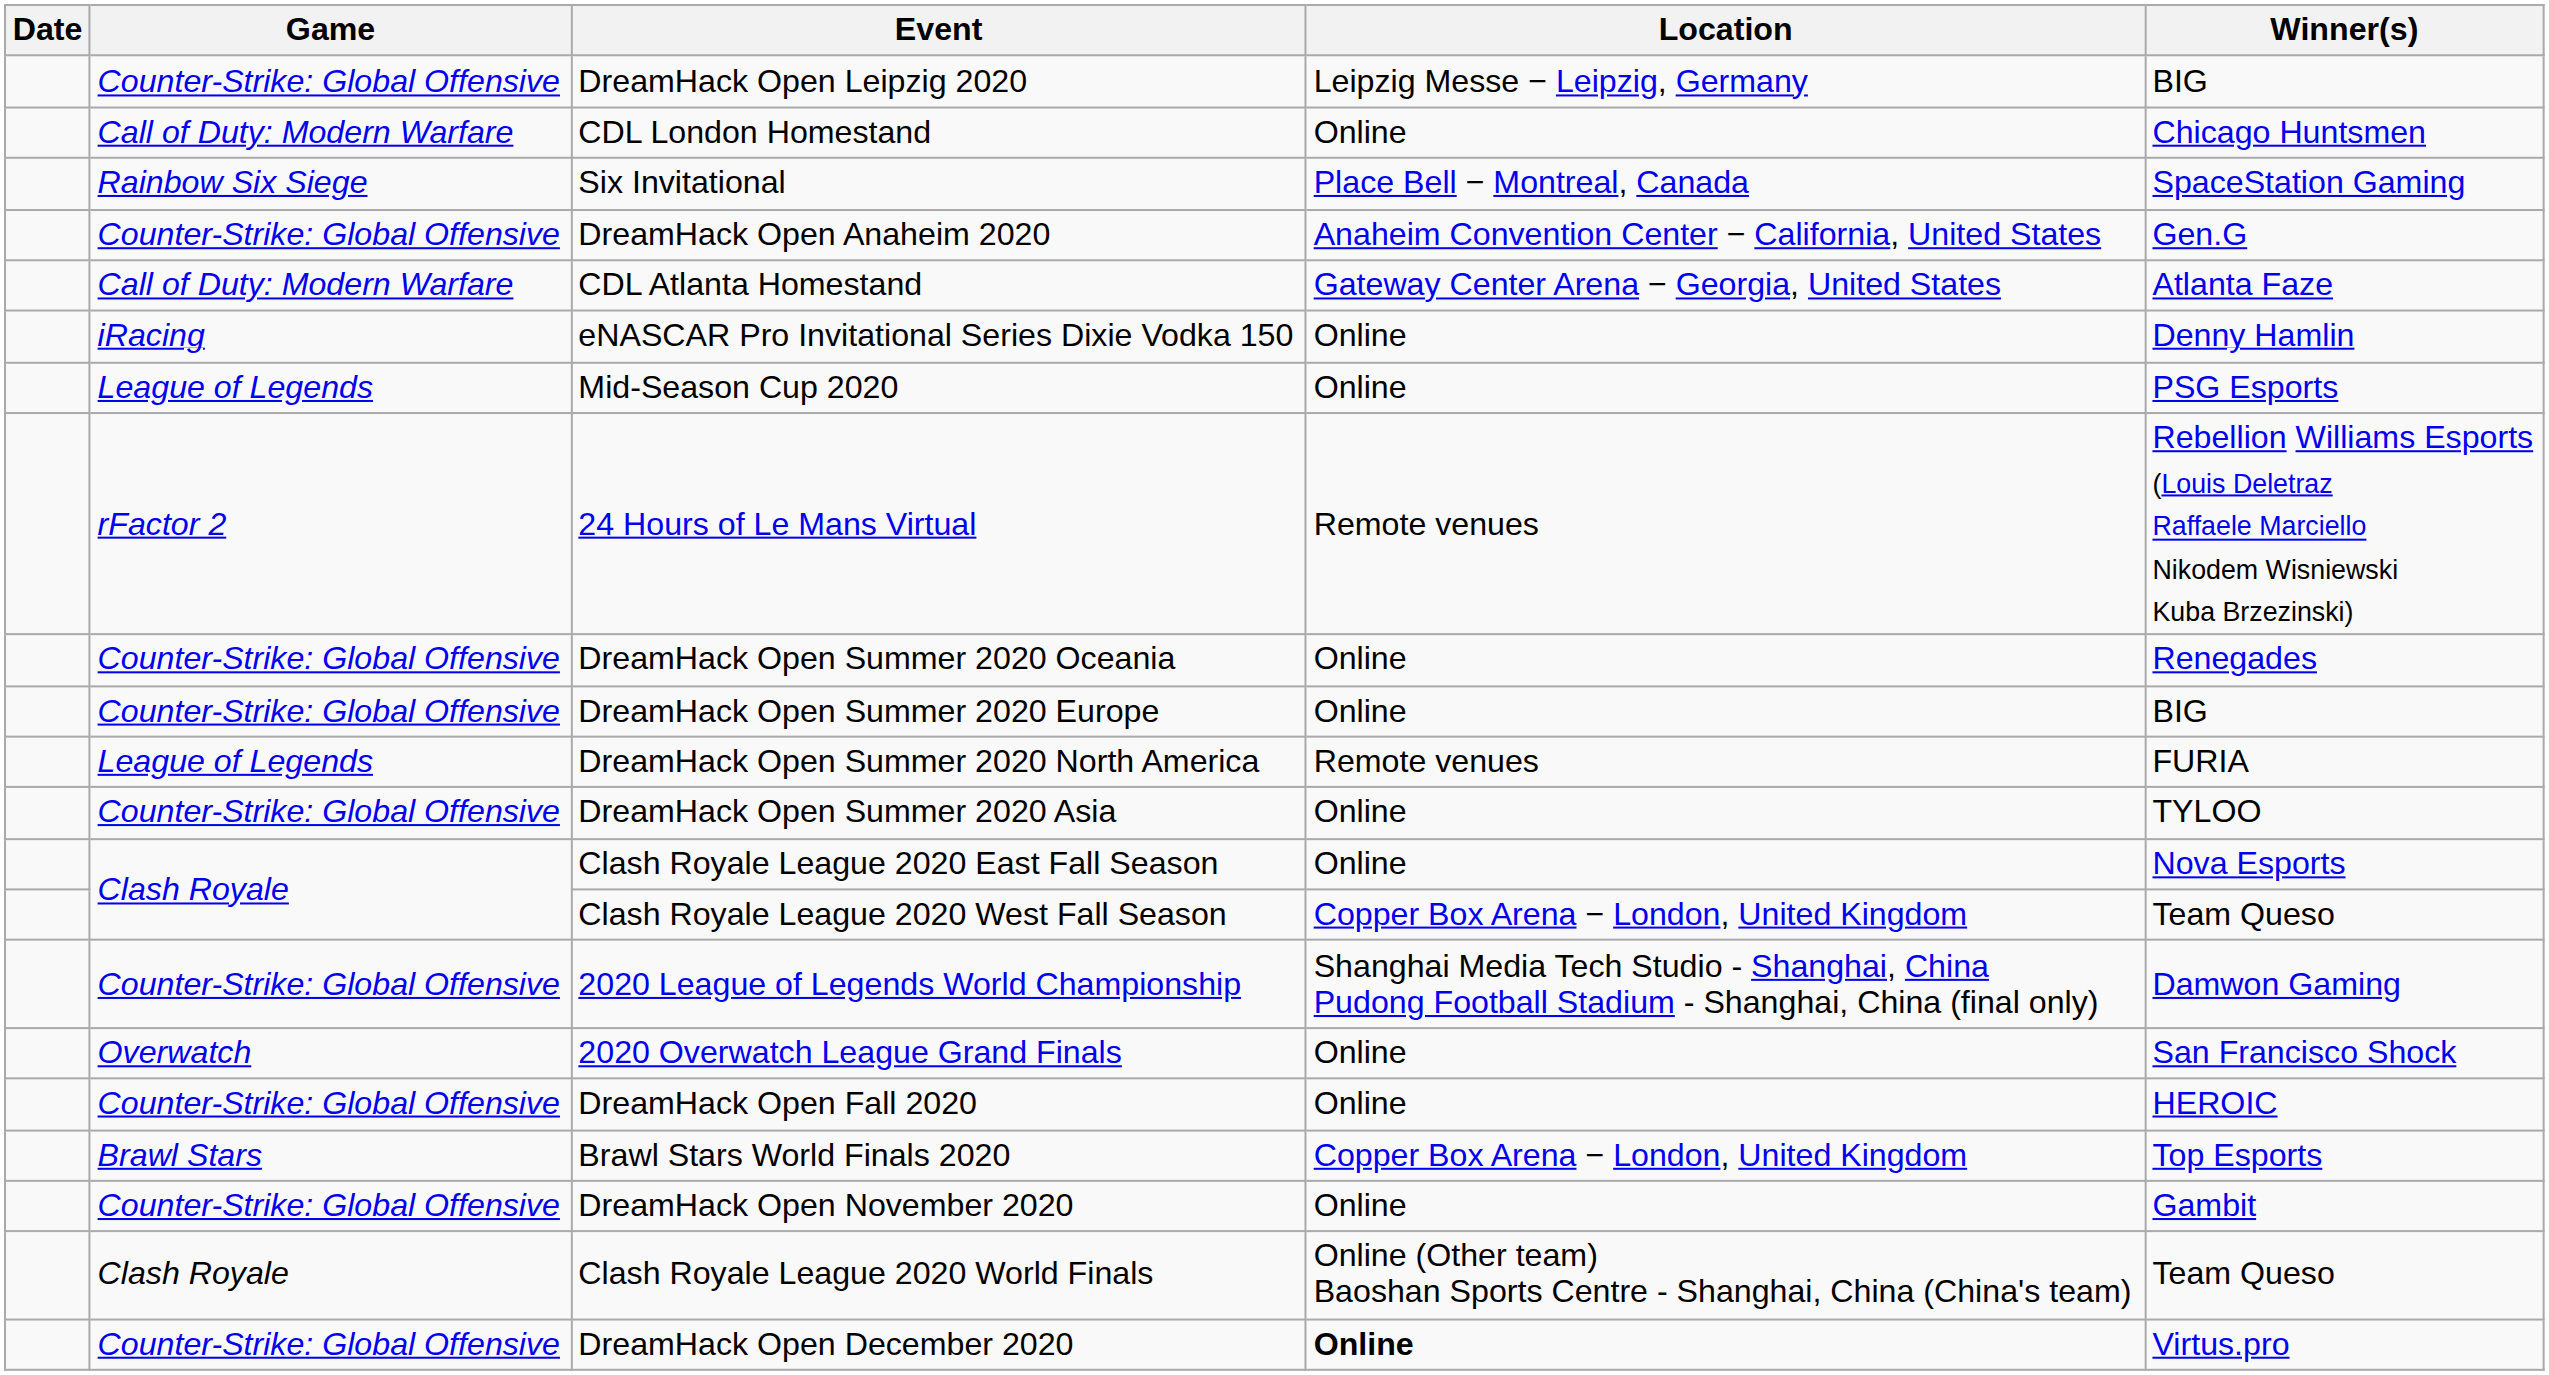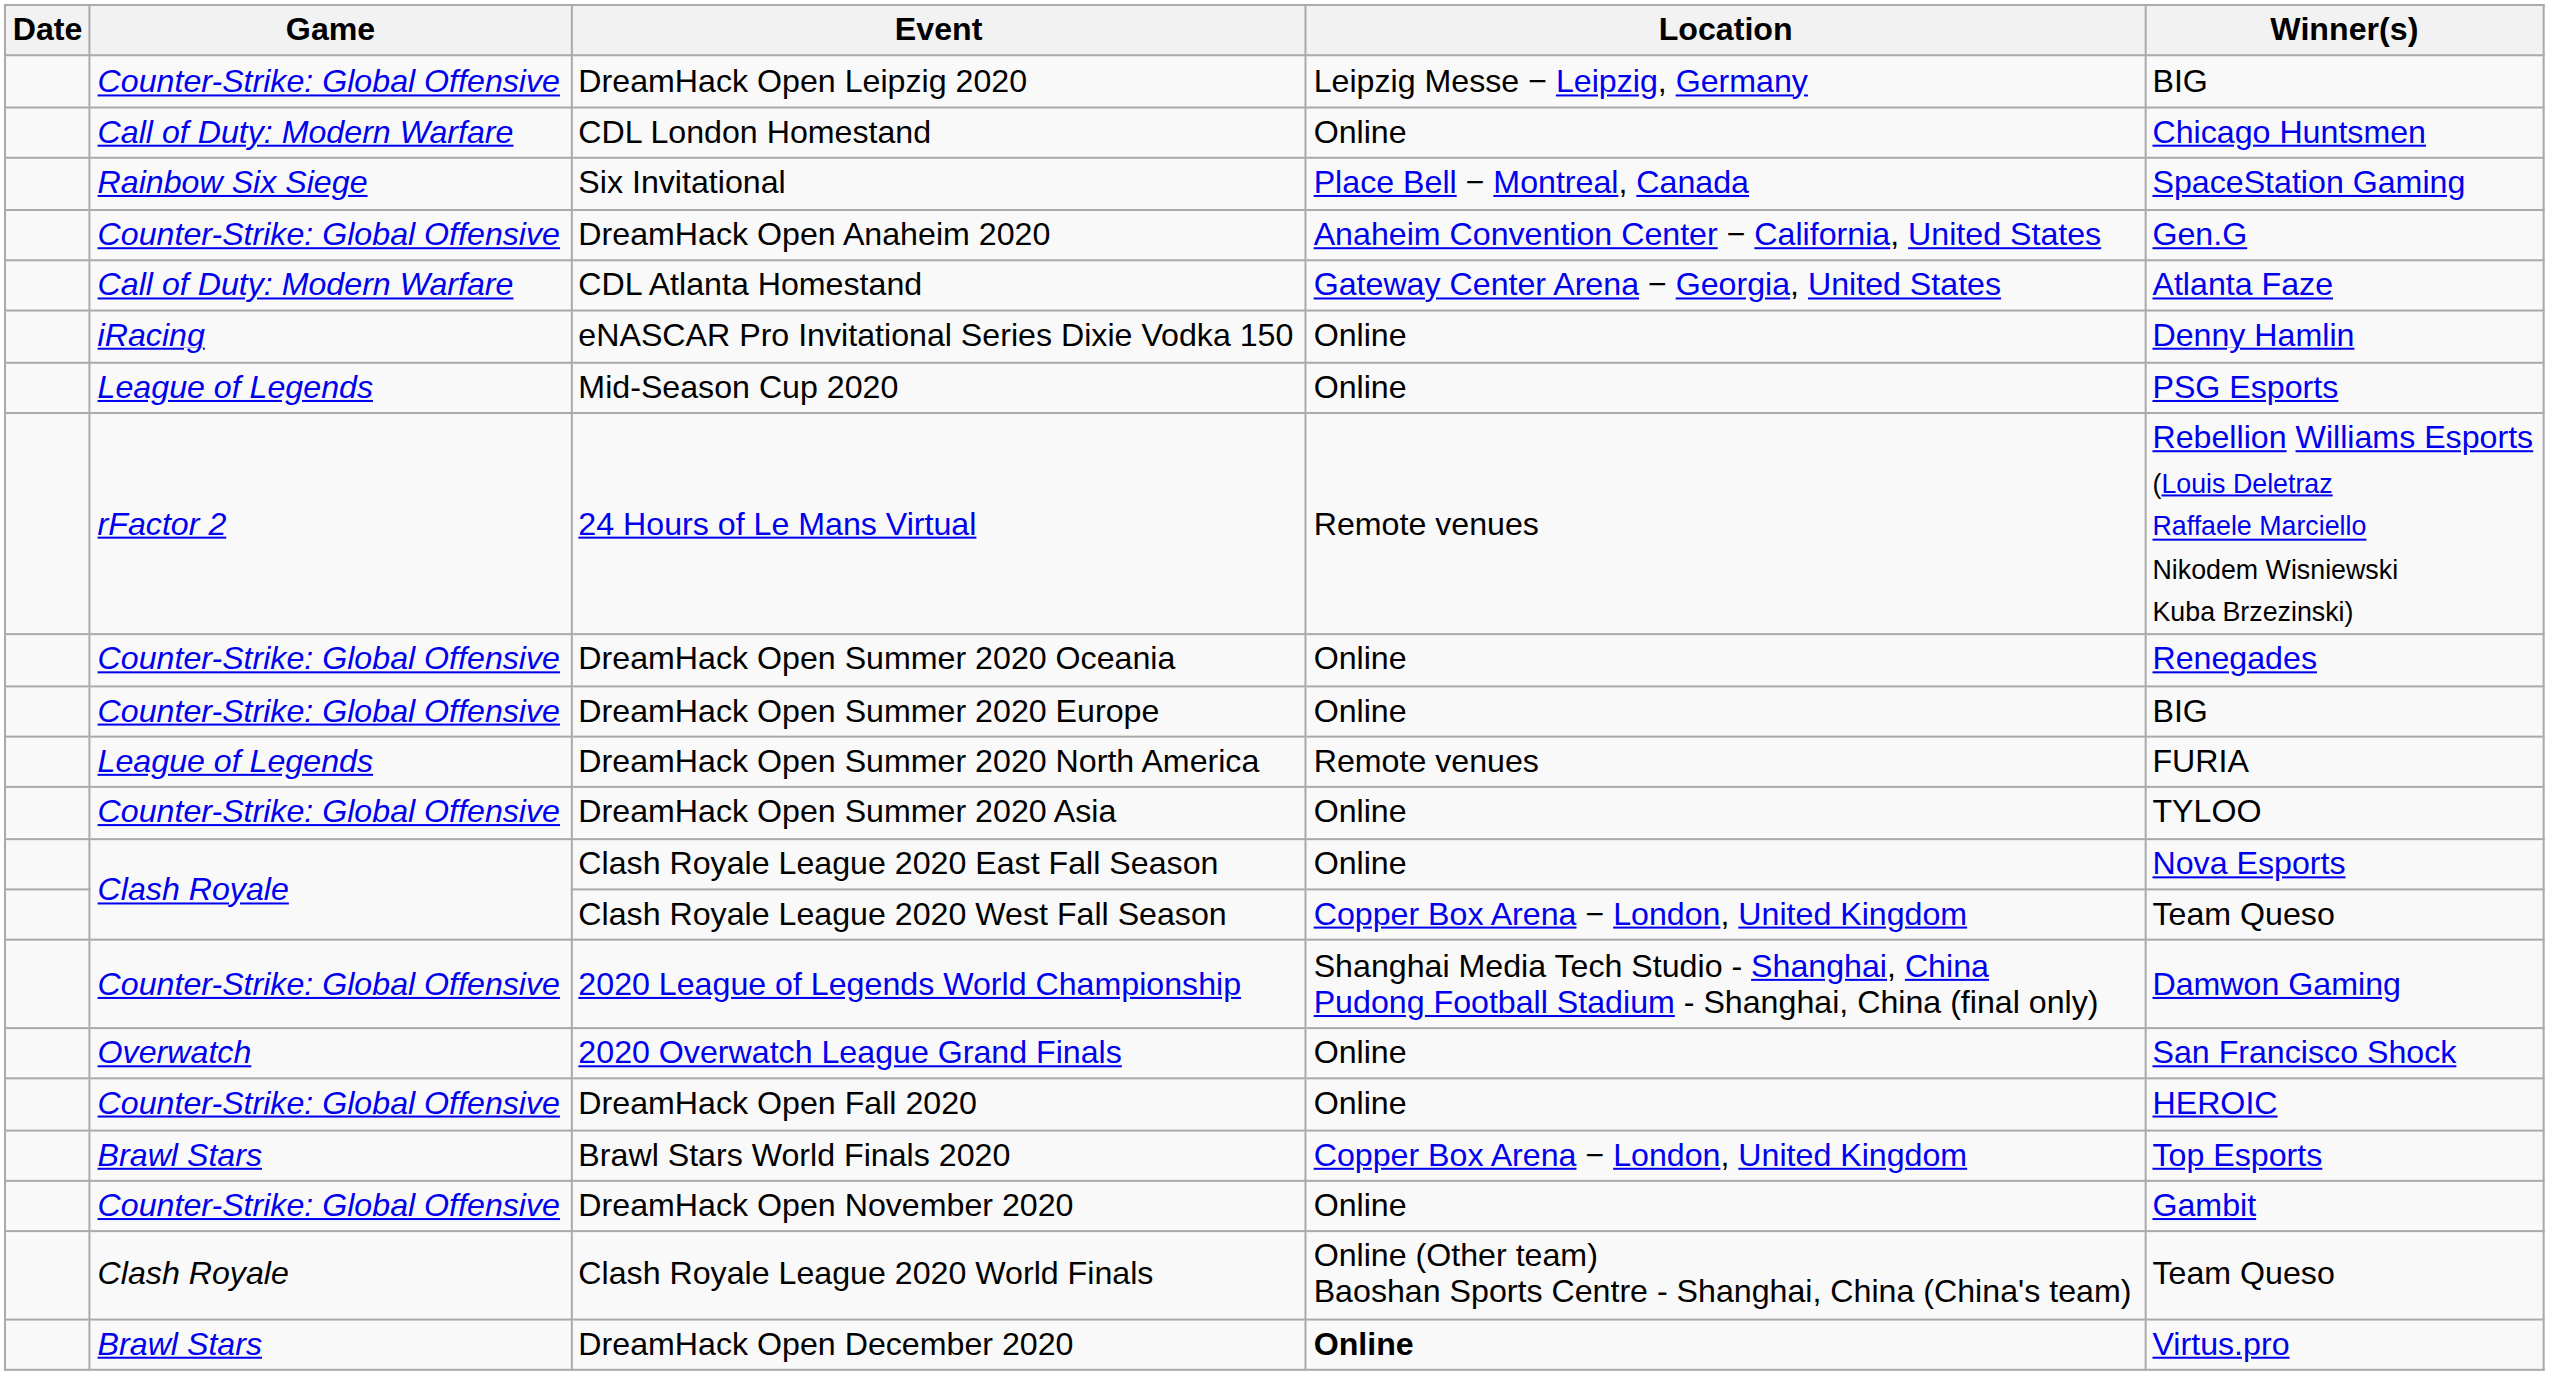DreamHack Open December 2020 | Game: Counter-Strike: Global Offensive -> Brawl Stars
